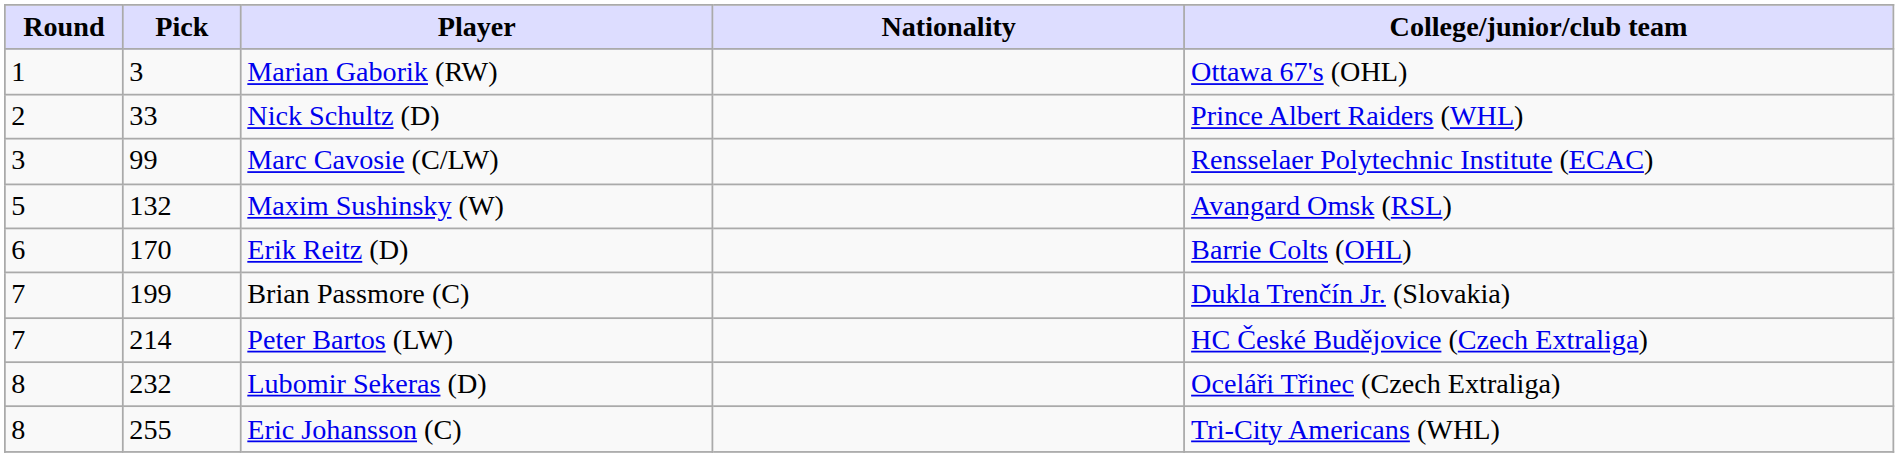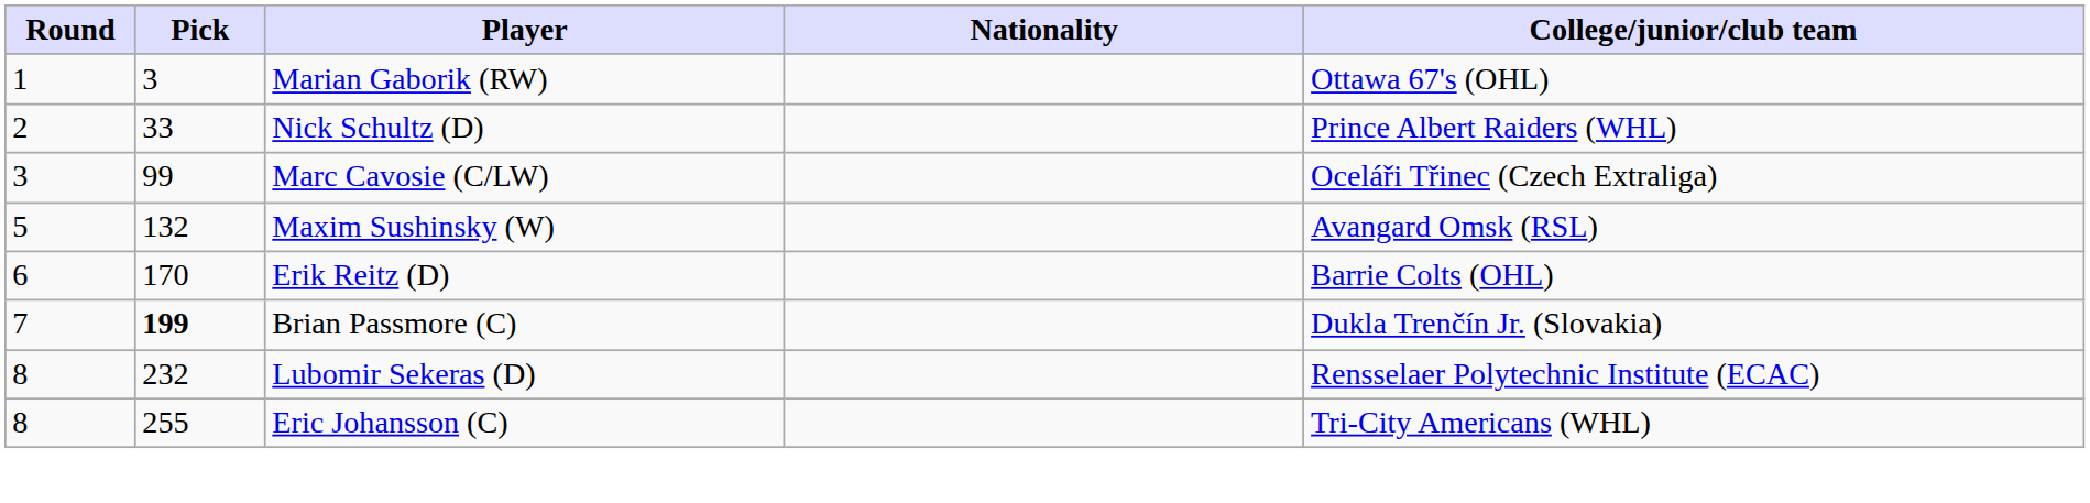Marc Cavosie (C/LW) | College/junior/club team: Rensselaer Polytechnic Institute (ECAC) -> Oceláři Třinec (Czech Extraliga)
Brian Passmore (C) | Pick: normal -> bold
- row: 7 | 214 | Peter Bartos (LW) | HC České Budějovice (Czech Extraliga)
Lubomir Sekeras (D) | College/junior/club team: Oceláři Třinec (Czech Extraliga) -> Rensselaer Polytechnic Institute (ECAC)
